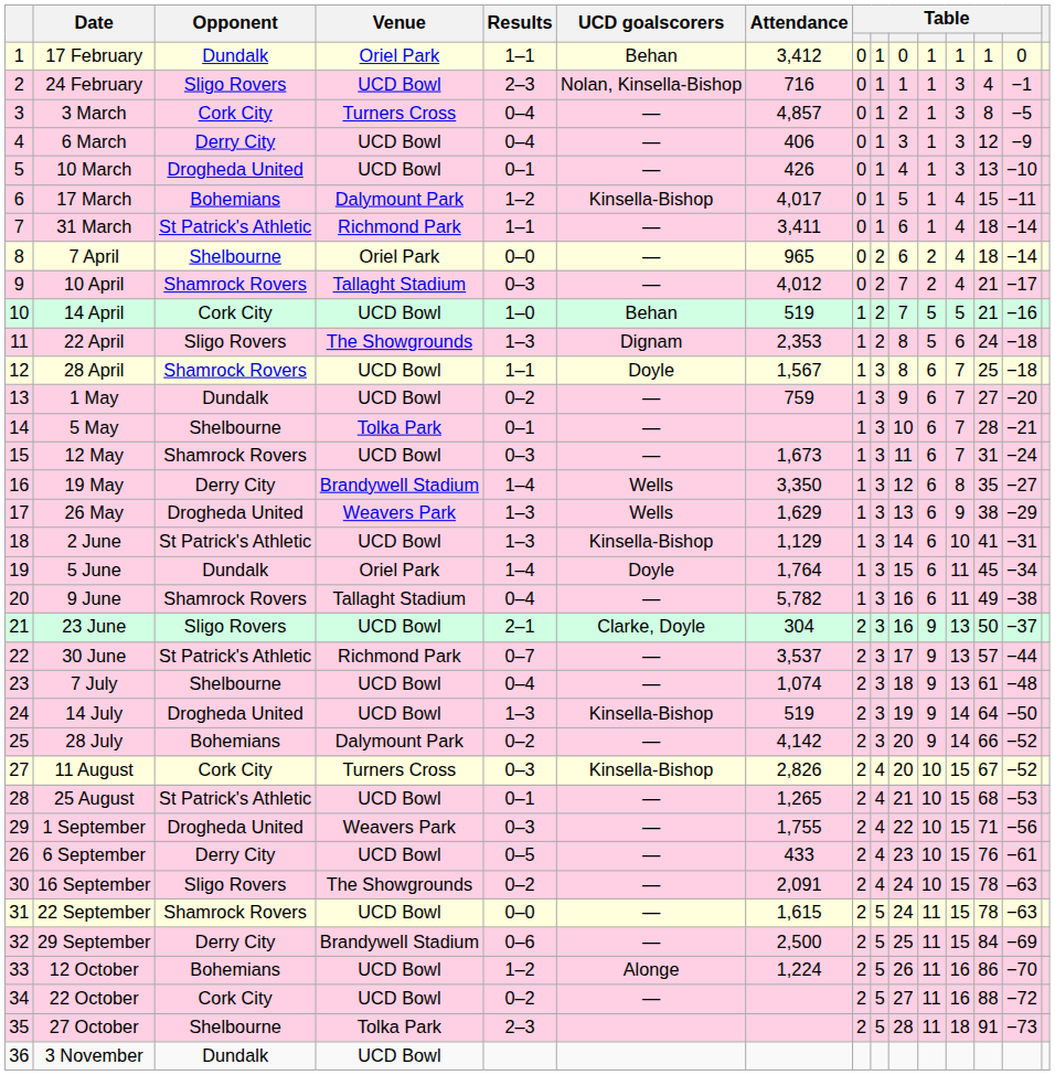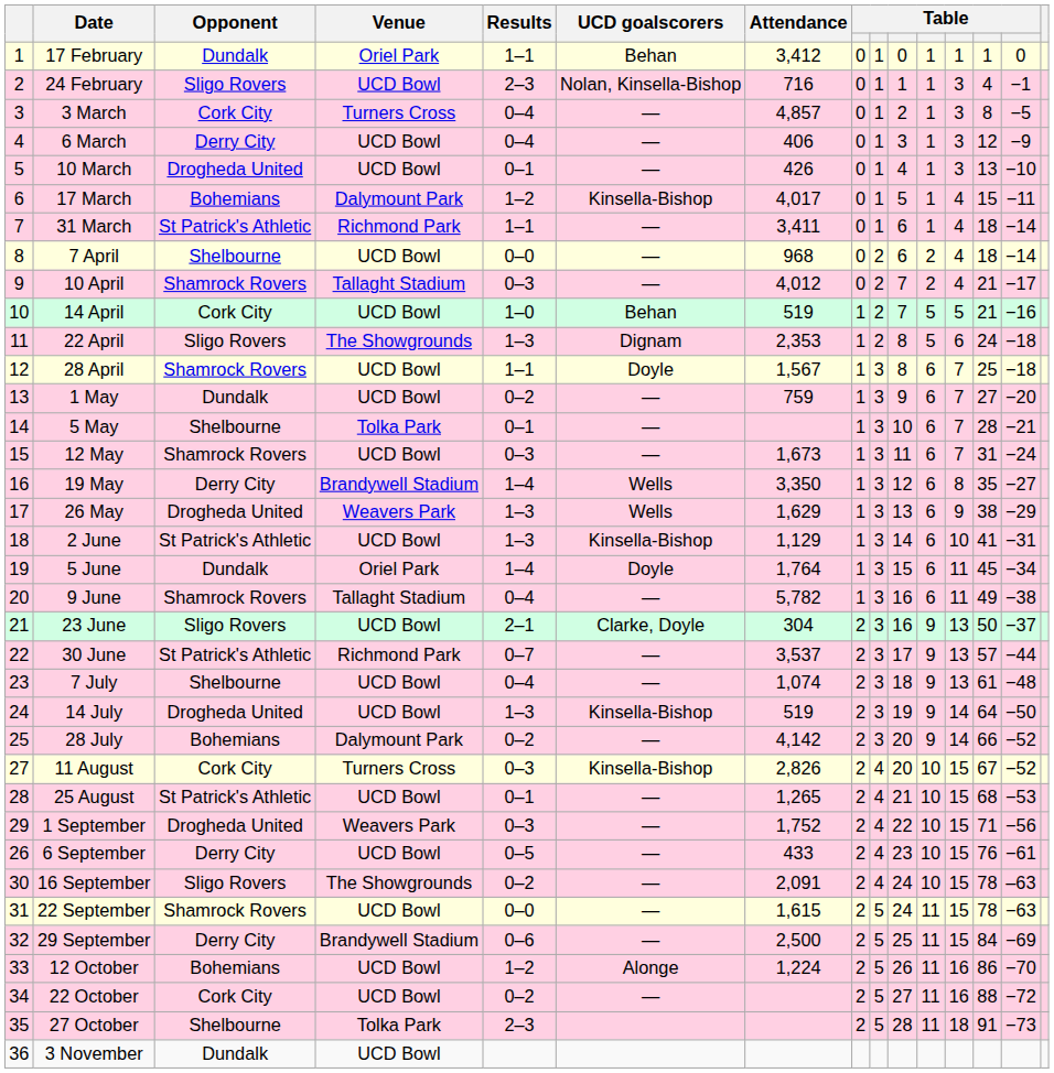7 April | Venue: Oriel Park -> UCD Bowl
7 April | Attendance: 965 -> 968
1 September | Attendance: 1,755 -> 1,752
